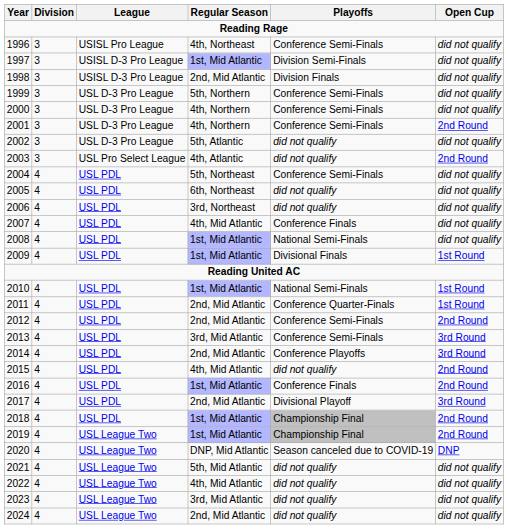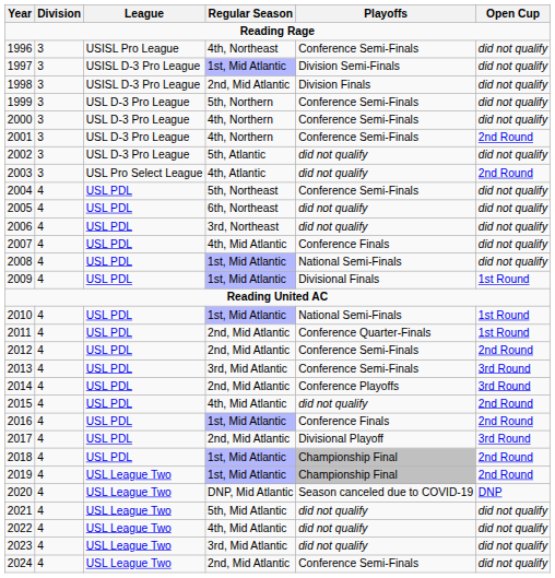2024 | Playoffs: did not qualify -> Conference Semi-Finals
